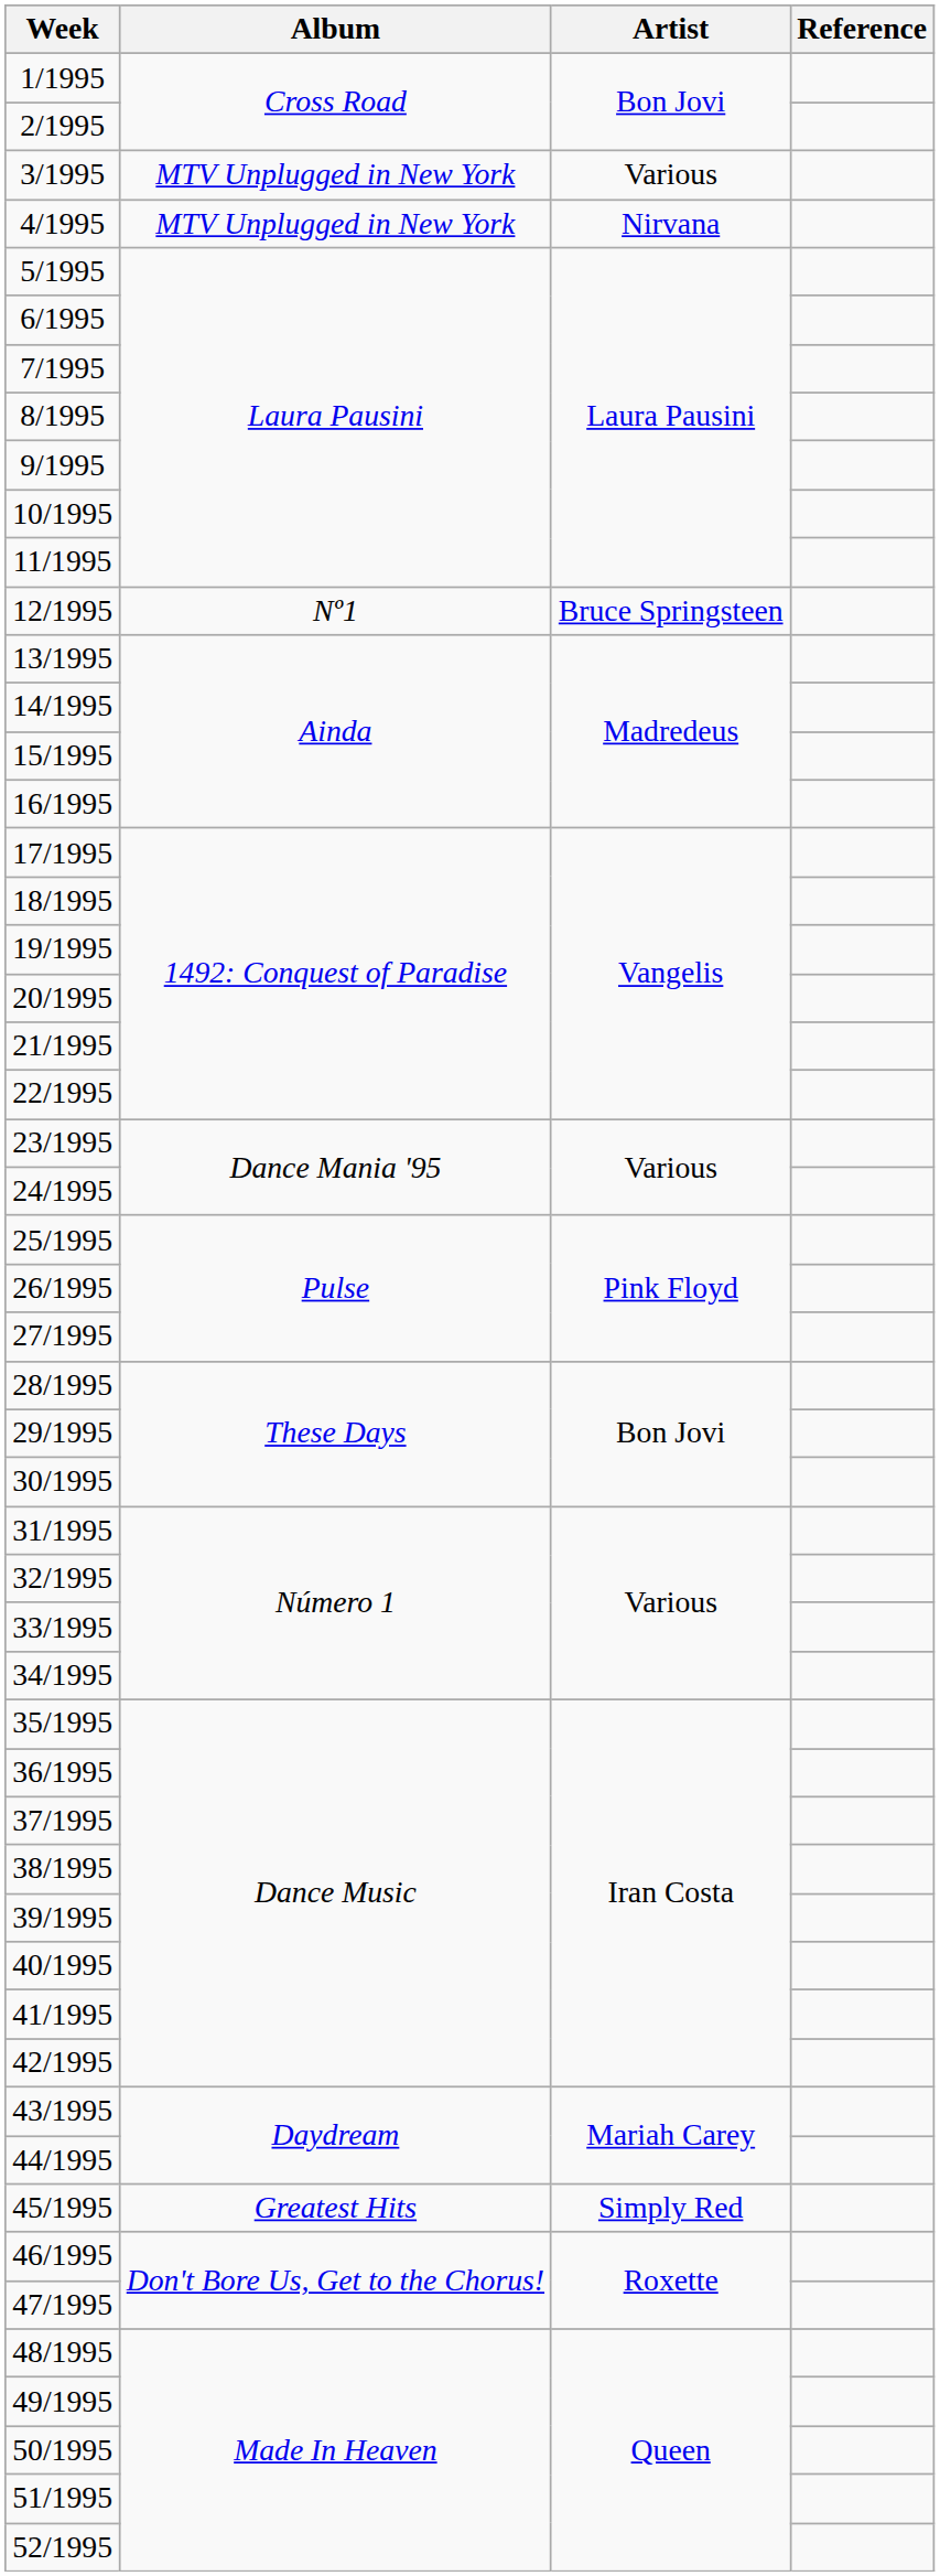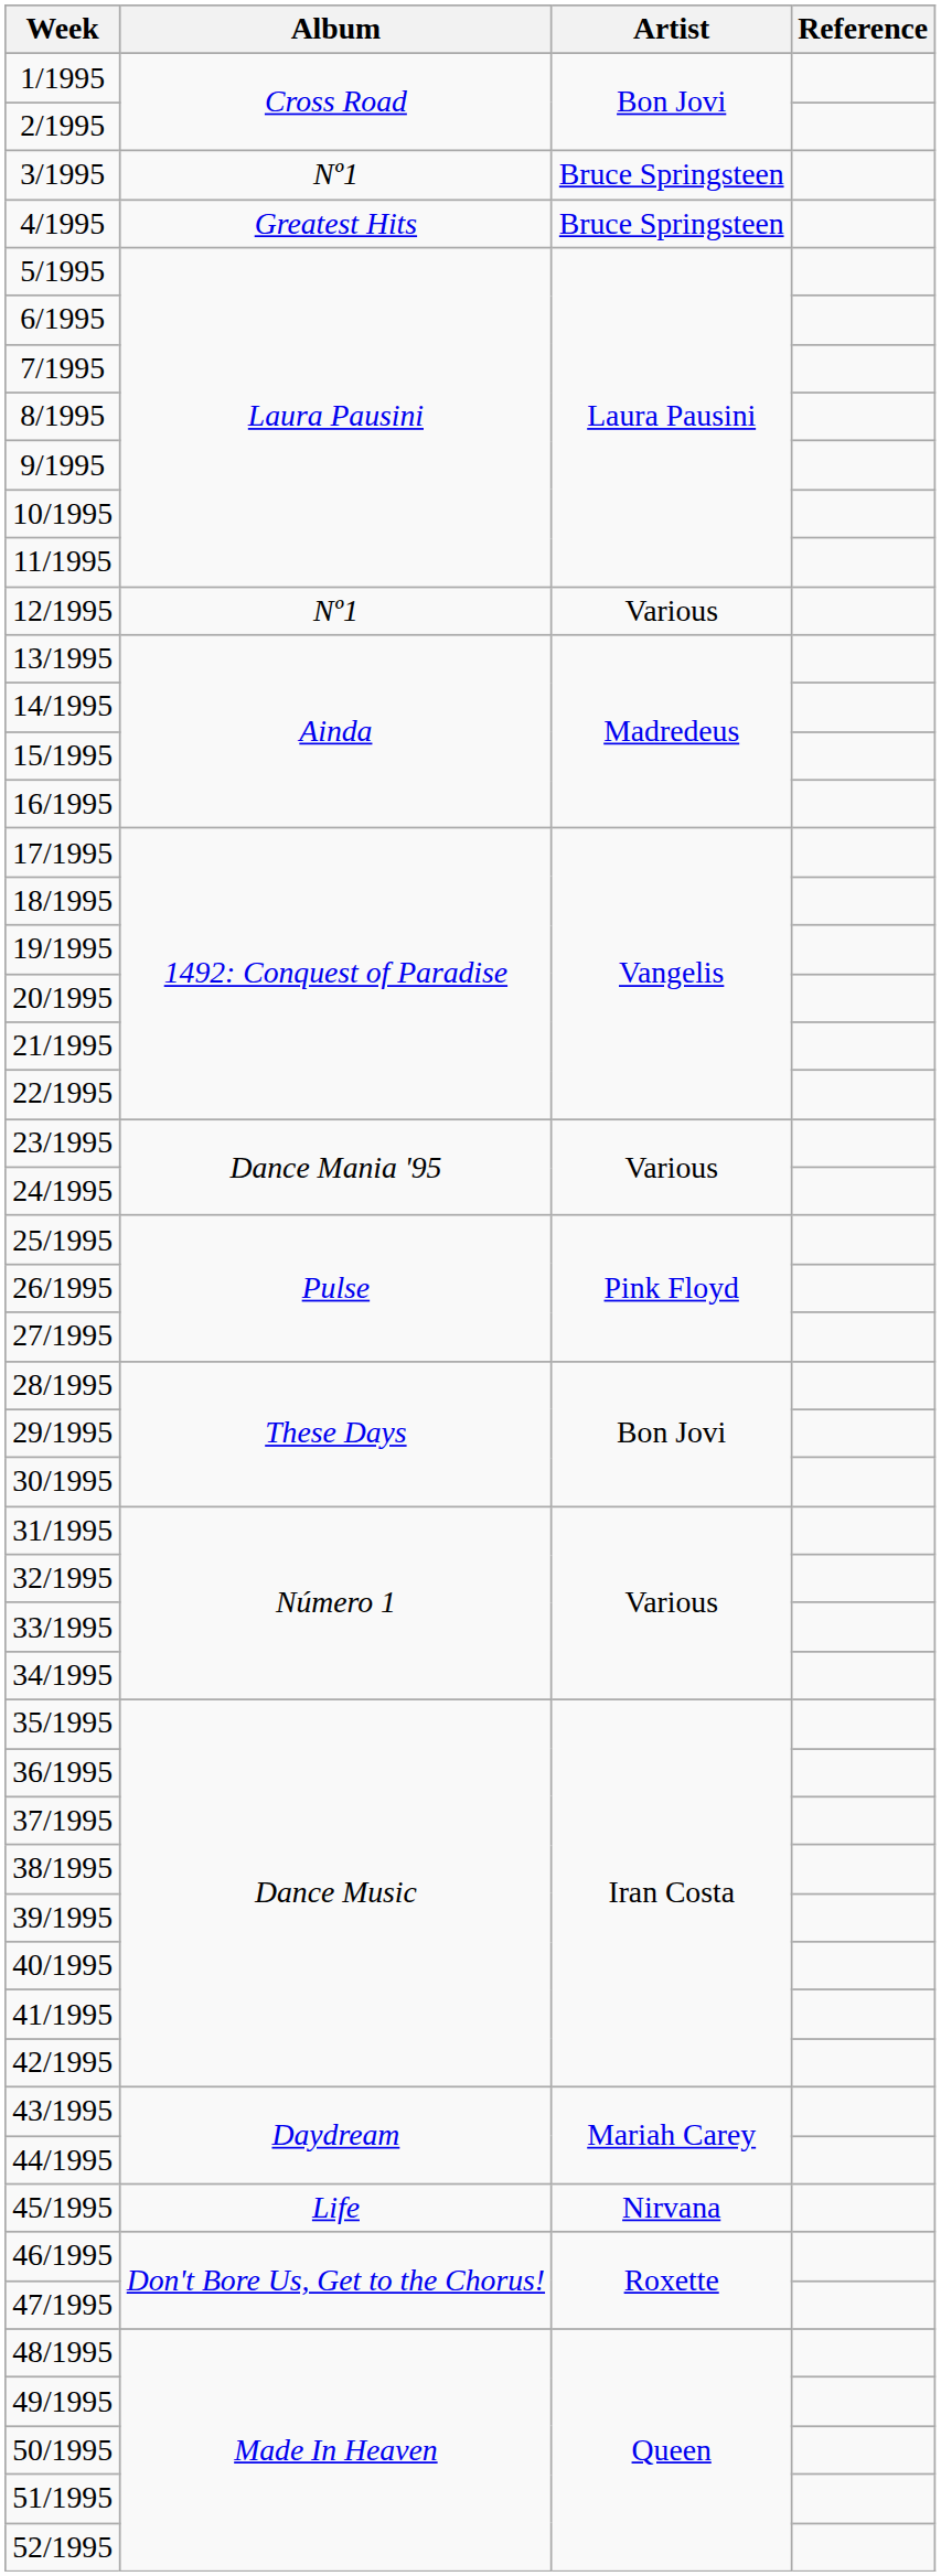3/1995 | Album: MTV Unplugged in New York -> Nº1
3/1995 | Artist: Various -> Bruce Springsteen
4/1995 | Album: MTV Unplugged in New York -> Greatest Hits
4/1995 | Artist: Nirvana -> Bruce Springsteen
12/1995 | Artist: Bruce Springsteen -> Various
45/1995 | Album: Greatest Hits -> Life
45/1995 | Artist: Simply Red -> Nirvana
